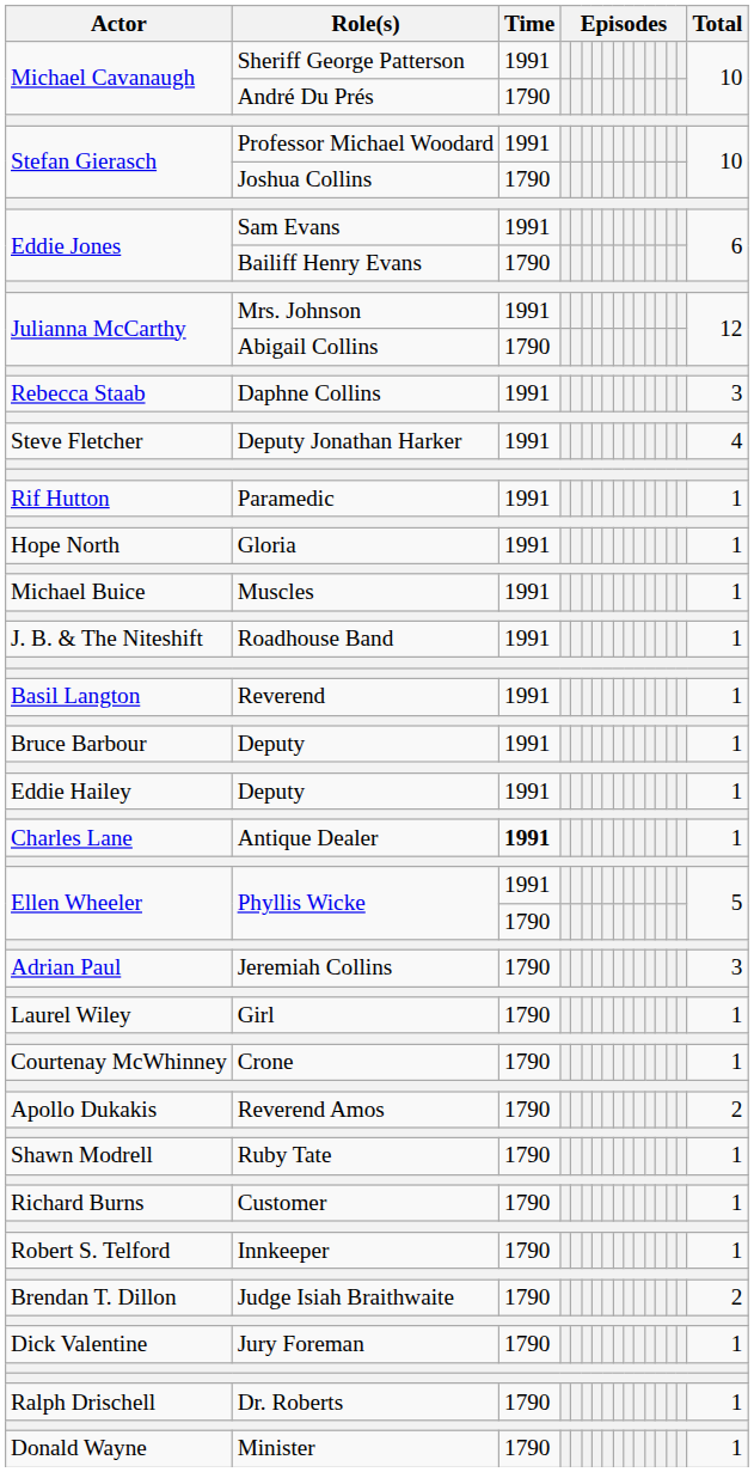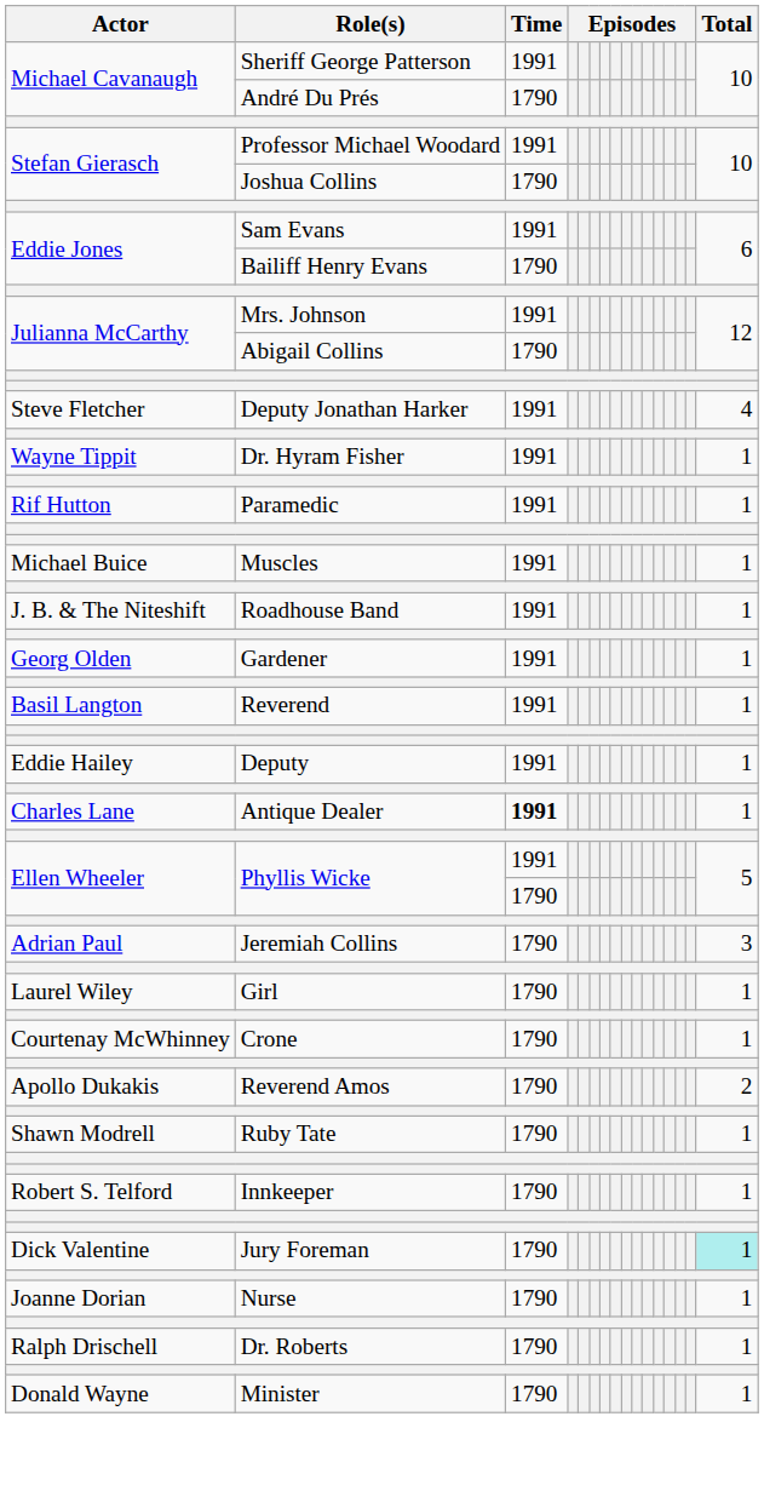- row: Rebecca Staab | Daphne Collins | 1991 | 3
+ row: Wayne Tippit | Dr. Hyram Fisher | 1991 | 1
- row: Hope North | Gloria | 1991 | 1
+ row: Georg Olden | Gardener | 1991 | 1
- row: Bruce Barbour | Deputy | 1991 | 1
- row: Richard Burns | Customer | 1790 | 1
- row: Brendan T. Dillon | Judge Isiah Braithwaite | 1790 | 2
Jury Foreman | Total: no background -> paleturquoise background
+ row: Joanne Dorian | Nurse | 1790 | 1
